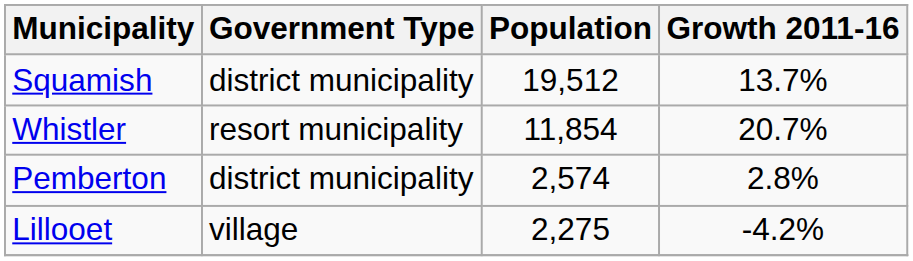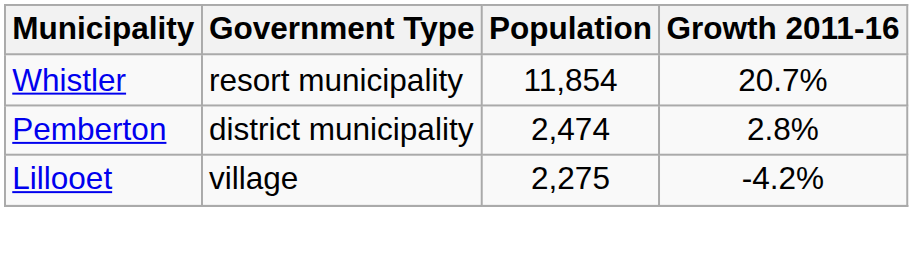- row: Squamish | district municipality | 19,512 | 13.7%
Pemberton | Population: 2,574 -> 2,474
